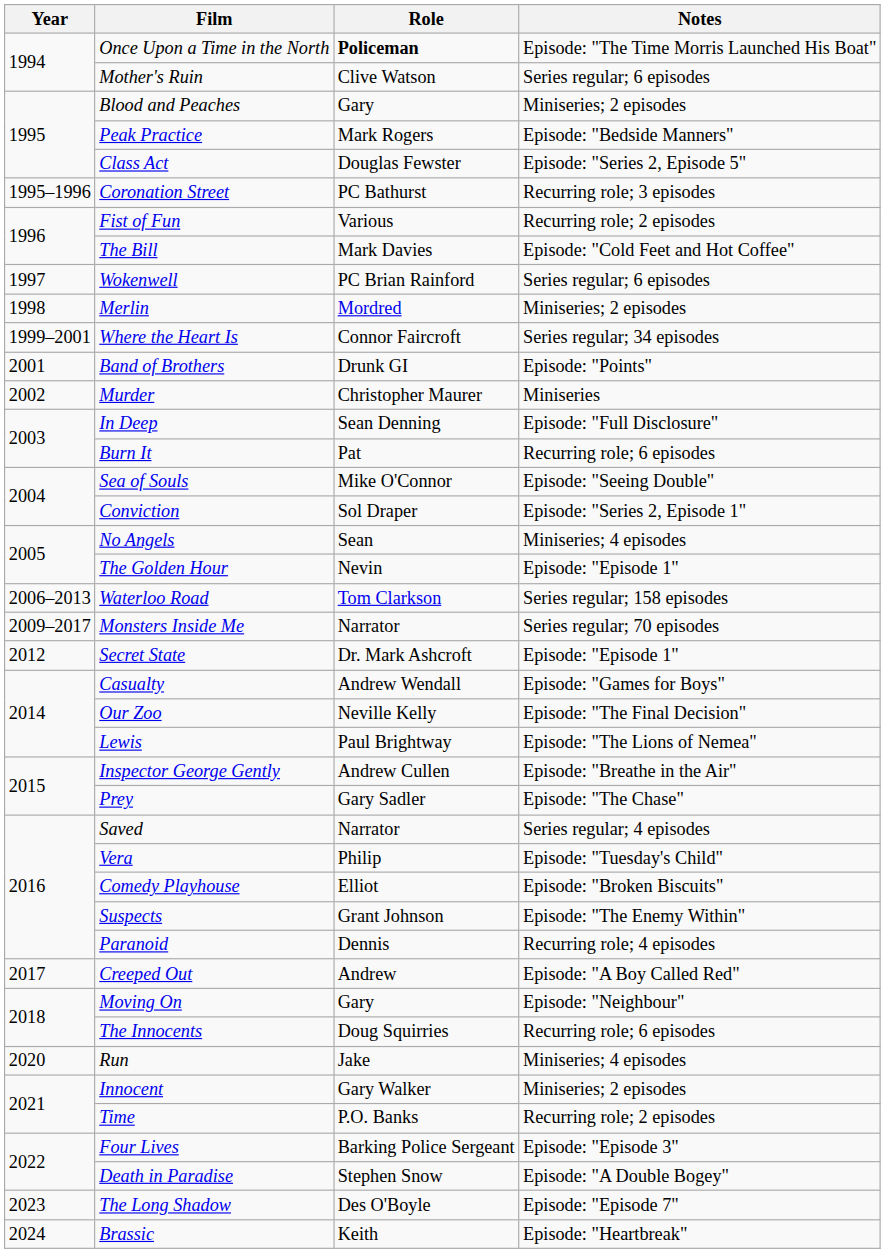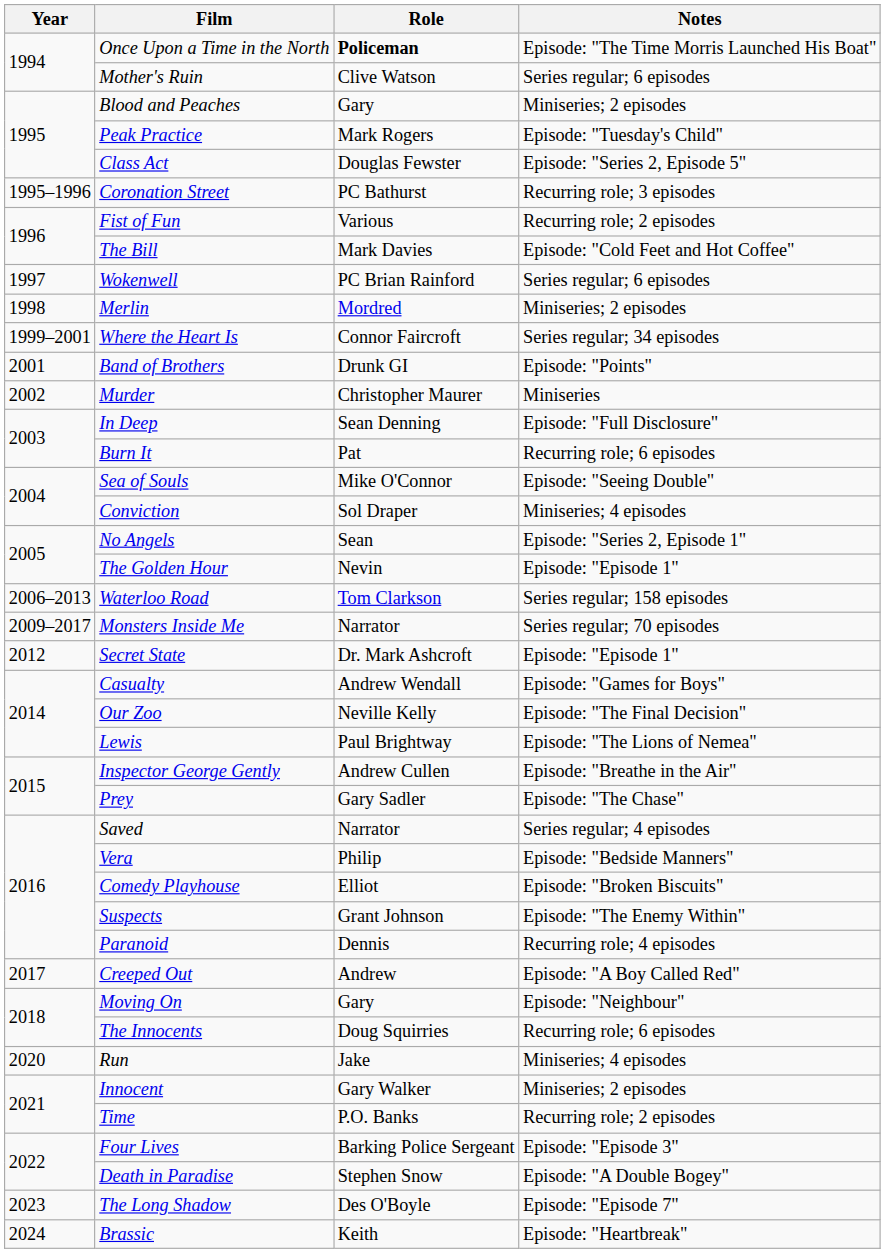Peak Practice | Notes: Episode: "Bedside Manners" -> Episode: "Tuesday's Child"
Conviction | Notes: Episode: "Series 2, Episode 1" -> Miniseries; 4 episodes
No Angels | Notes: Miniseries; 4 episodes -> Episode: "Series 2, Episode 1"
Vera | Notes: Episode: "Tuesday's Child" -> Episode: "Bedside Manners"
